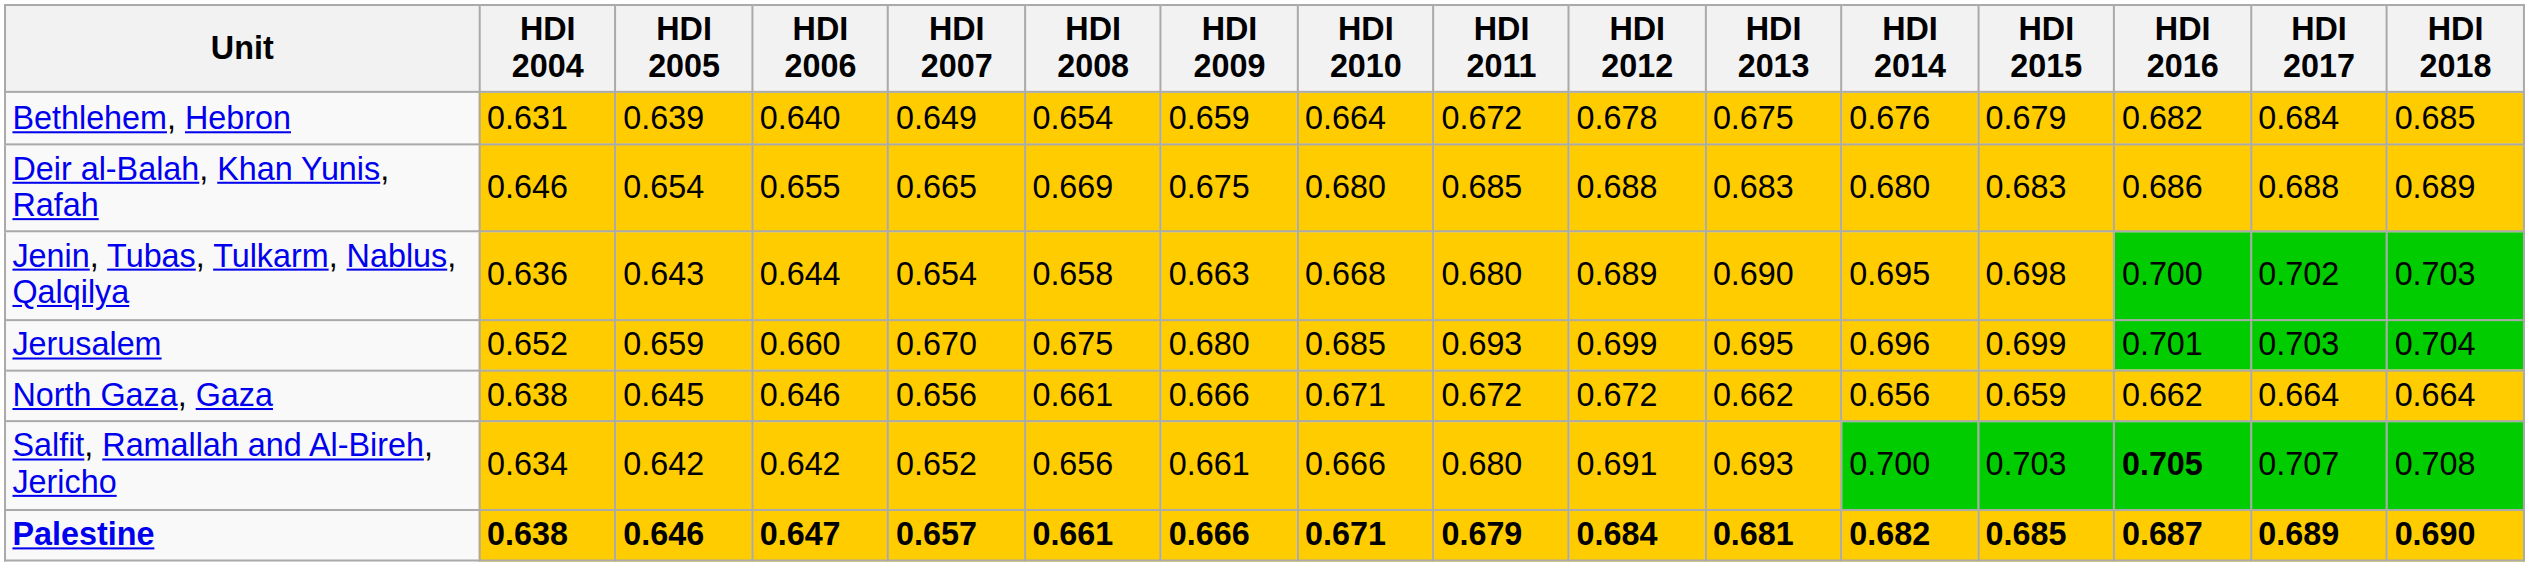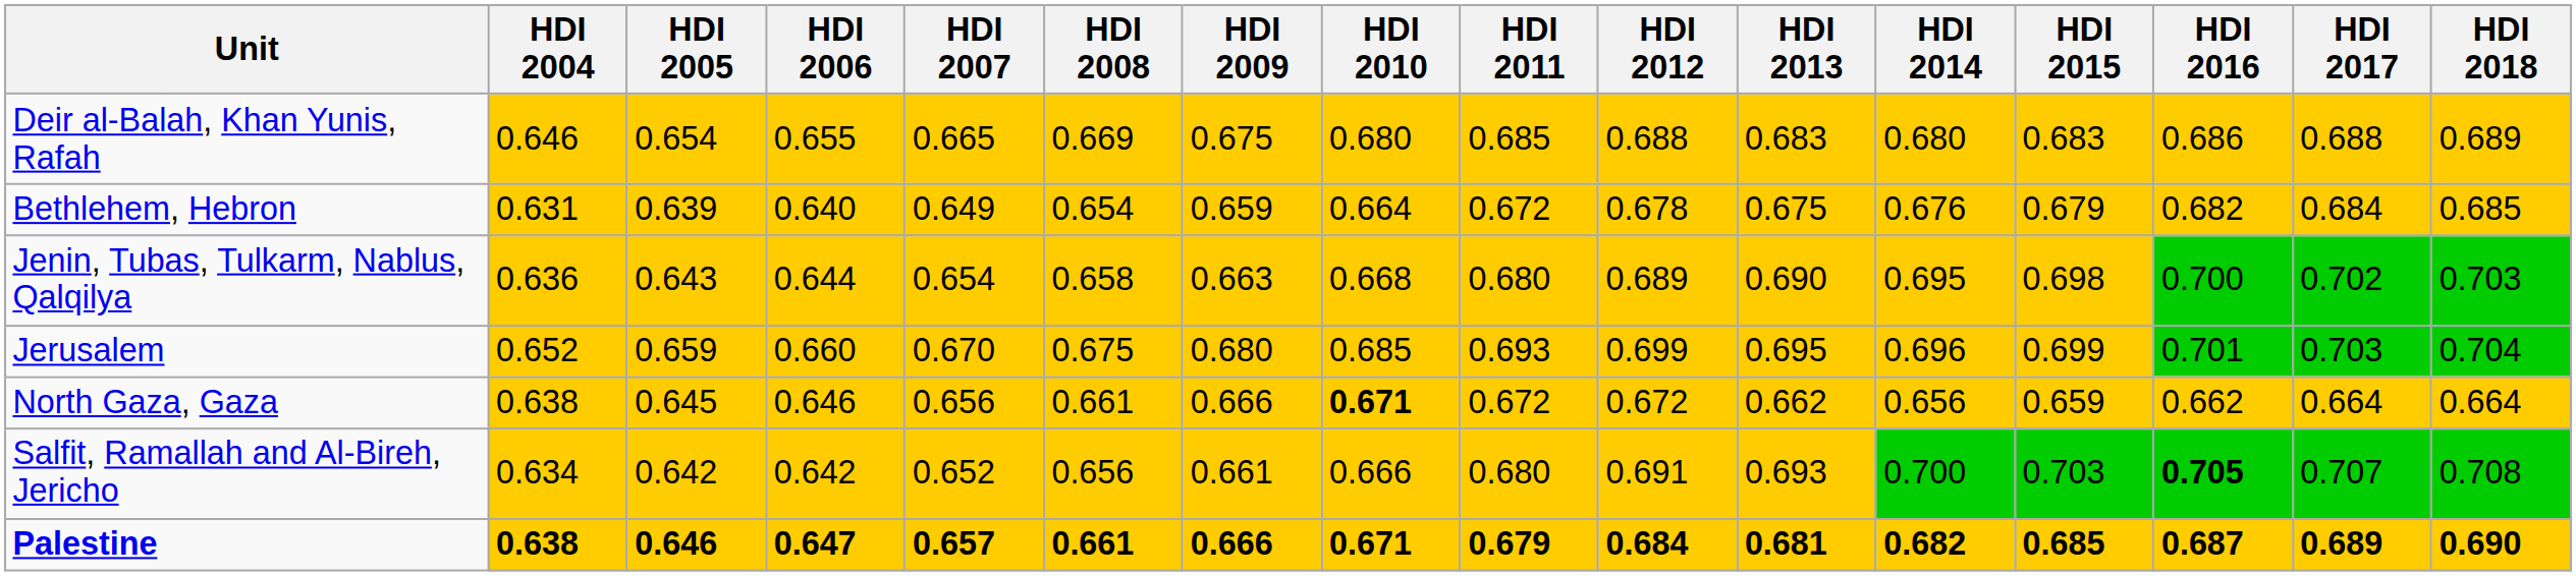rows swapped: Bethlehem, Hebron <-> Deir al-Balah, Khan Yunis, Rafah
North Gaza, Gaza | HDI 2010: normal -> bold
